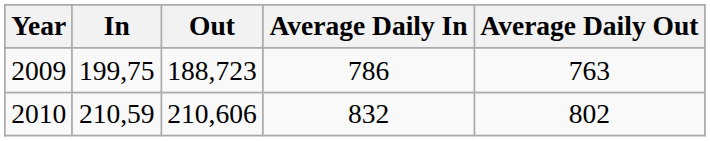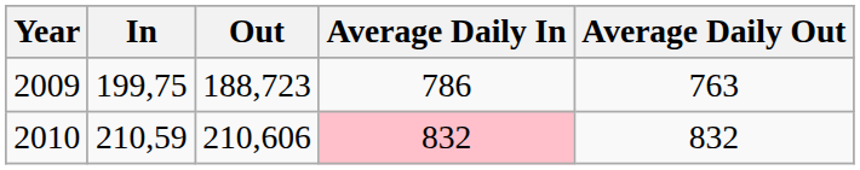2010 | Average Daily In: no background -> pink background
2010 | Average Daily Out: 802 -> 832
